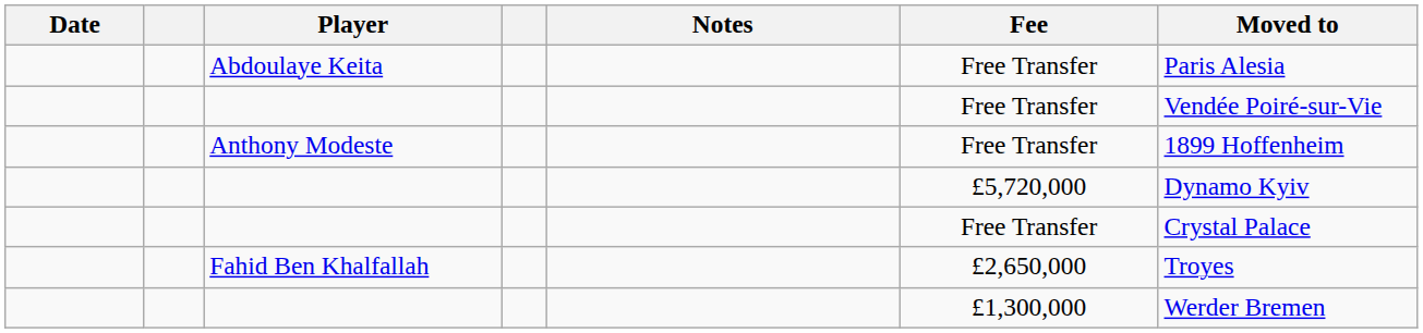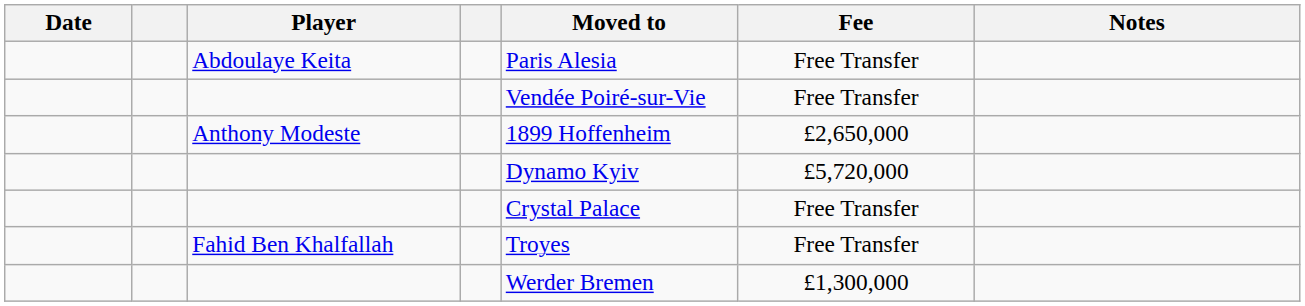columns swapped: Moved to <-> Notes
Anthony Modeste | Fee: Free Transfer -> £2,650,000
Fahid Ben Khalfallah | Fee: £2,650,000 -> Free Transfer
